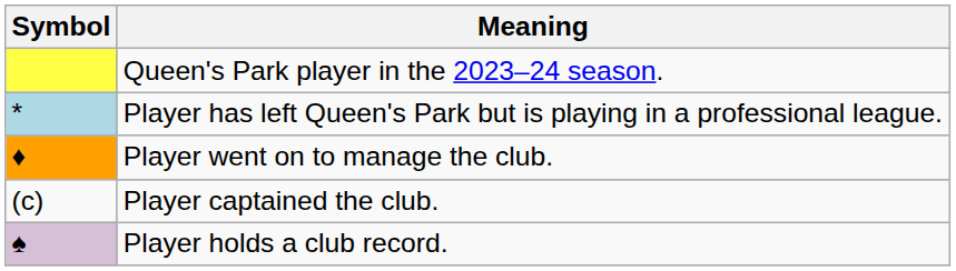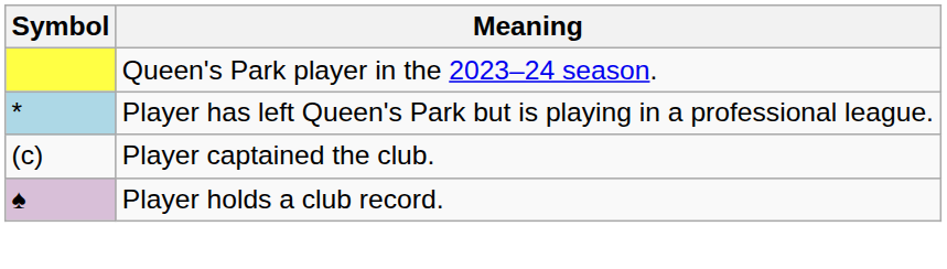- row: ♦ | Player went on to manage the club.
